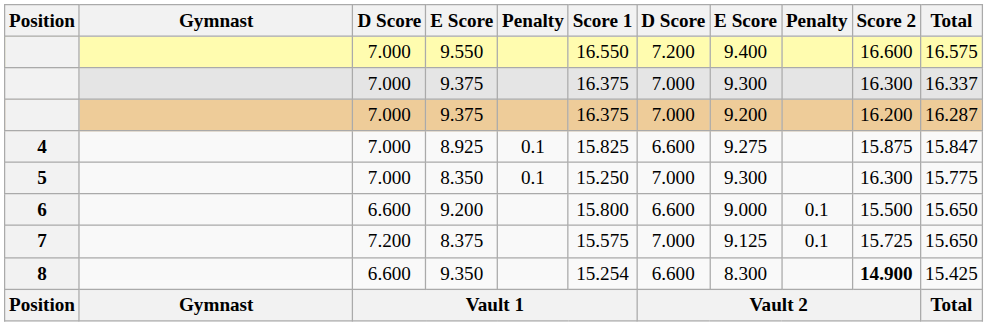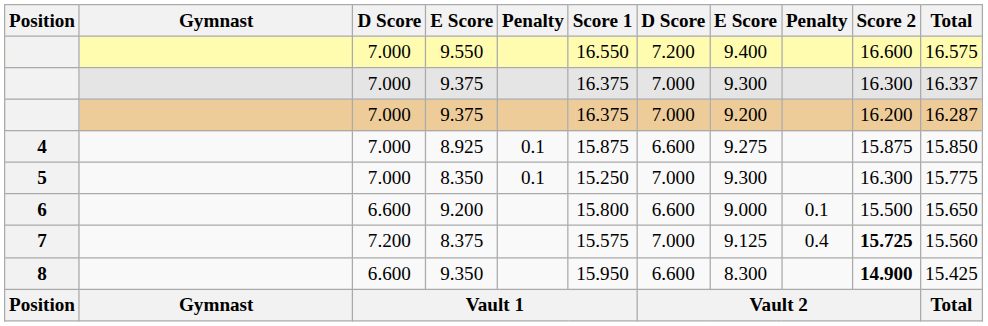8.925 | Score 1: 15.825 -> 15.875
8.925 | Total: 15.847 -> 15.850
8.375 | column 9: 0.1 -> 0.4
8.375 | Score 2: normal -> bold
8.375 | Total: 15.650 -> 15.560
9.350 | Score 1: 15.254 -> 15.950
